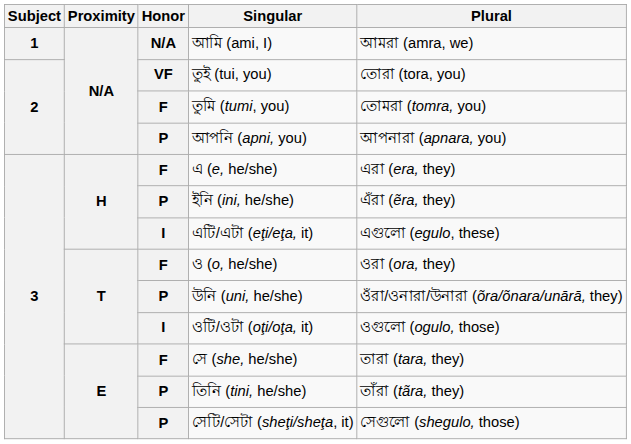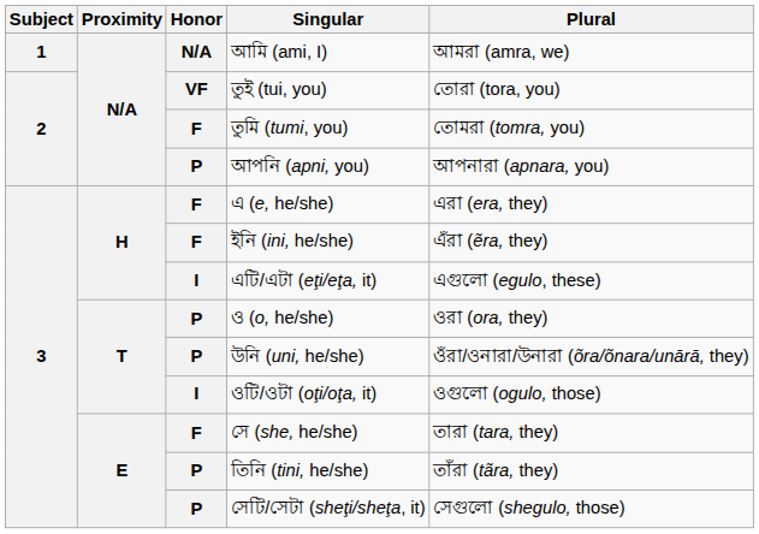ইনি (ini, he/she) | Honor: P -> F
ও (o, he/she) | Honor: F -> P
